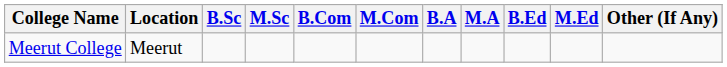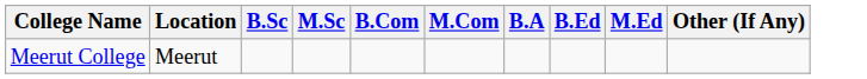- column: M.A
